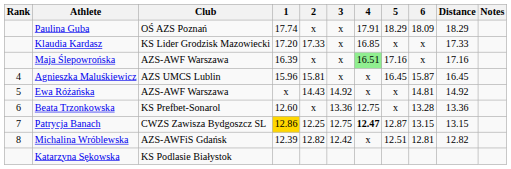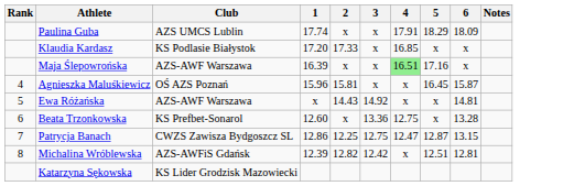- column: Distance | 18.29 | 17.33 | 17.16 | 16.45 | 14.92 | 13.36 | 13.15 | 12.82
Paulina Guba | Club: OŚ AZS Poznań -> AZS UMCS Lublin
Klaudia Kardasz | Club: KS Lider Grodzisk Mazowiecki -> KS Podlasie Białystok
Agnieszka Maluśkiewicz | Club: AZS UMCS Lublin -> OŚ AZS Poznań
Patrycja Banach | 1: gold background -> no background
Patrycja Banach | 4: bold -> normal
Katarzyna Sękowska | Club: KS Podlasie Białystok -> KS Lider Grodzisk Mazowiecki
